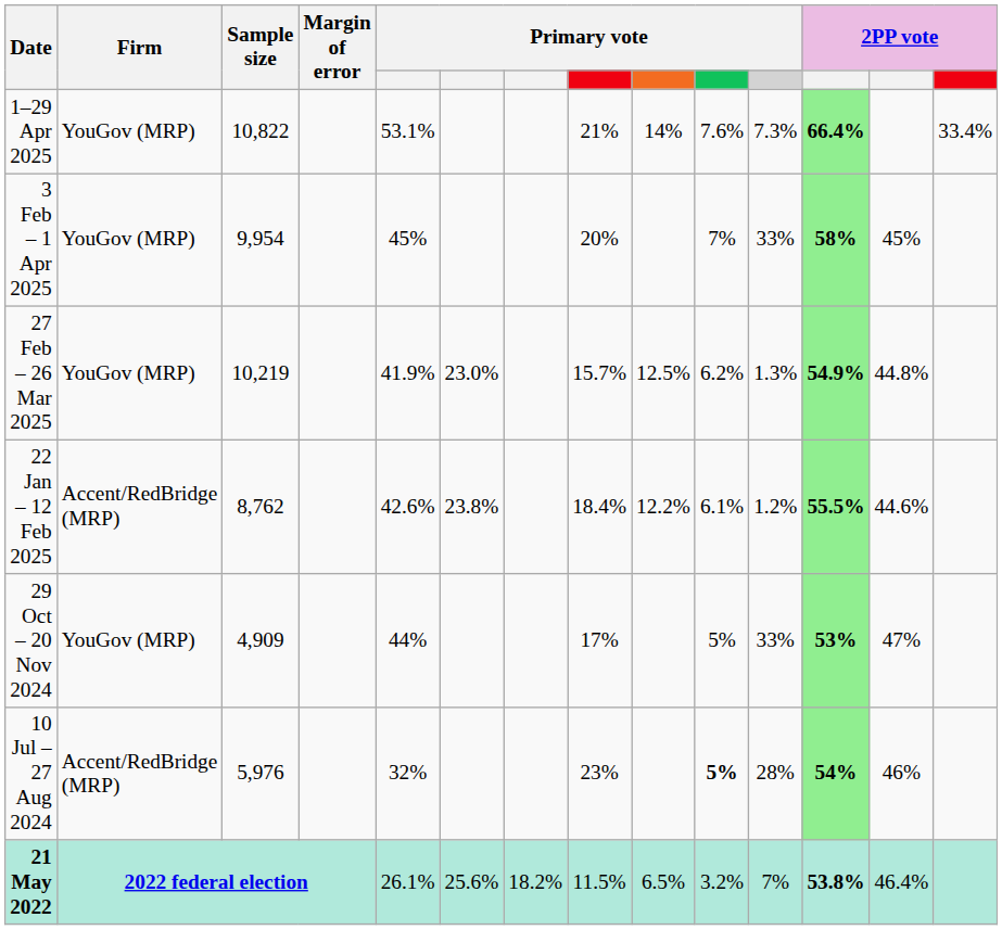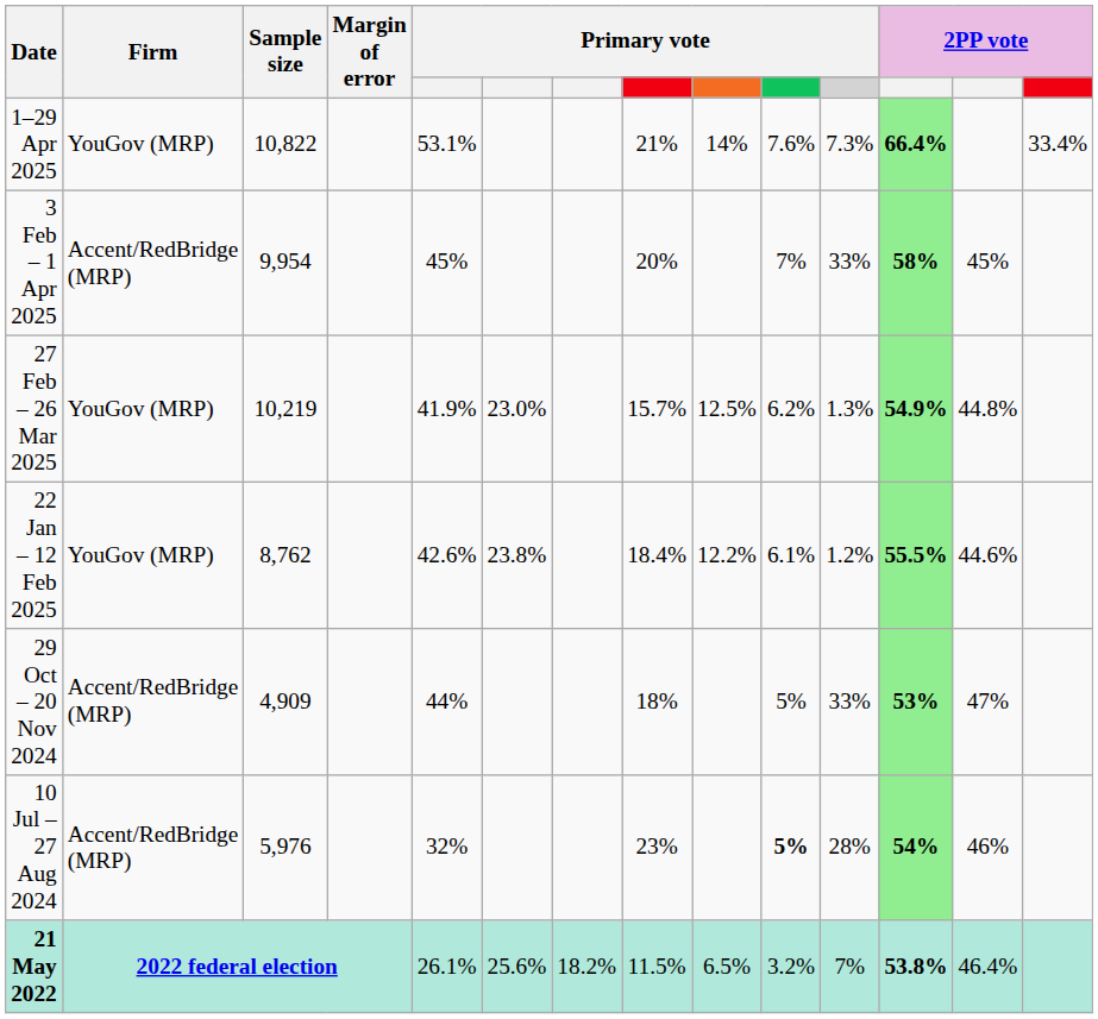3 Feb – 1 Apr 2025 | Firm: YouGov (MRP) -> Accent/RedBridge (MRP)
22 Jan – 12 Feb 2025 | Firm: Accent/RedBridge (MRP) -> YouGov (MRP)
29 Oct – 20 Nov 2024 | Firm: YouGov (MRP) -> Accent/RedBridge (MRP)
29 Oct – 20 Nov 2024 | column 8: 17% -> 18%
